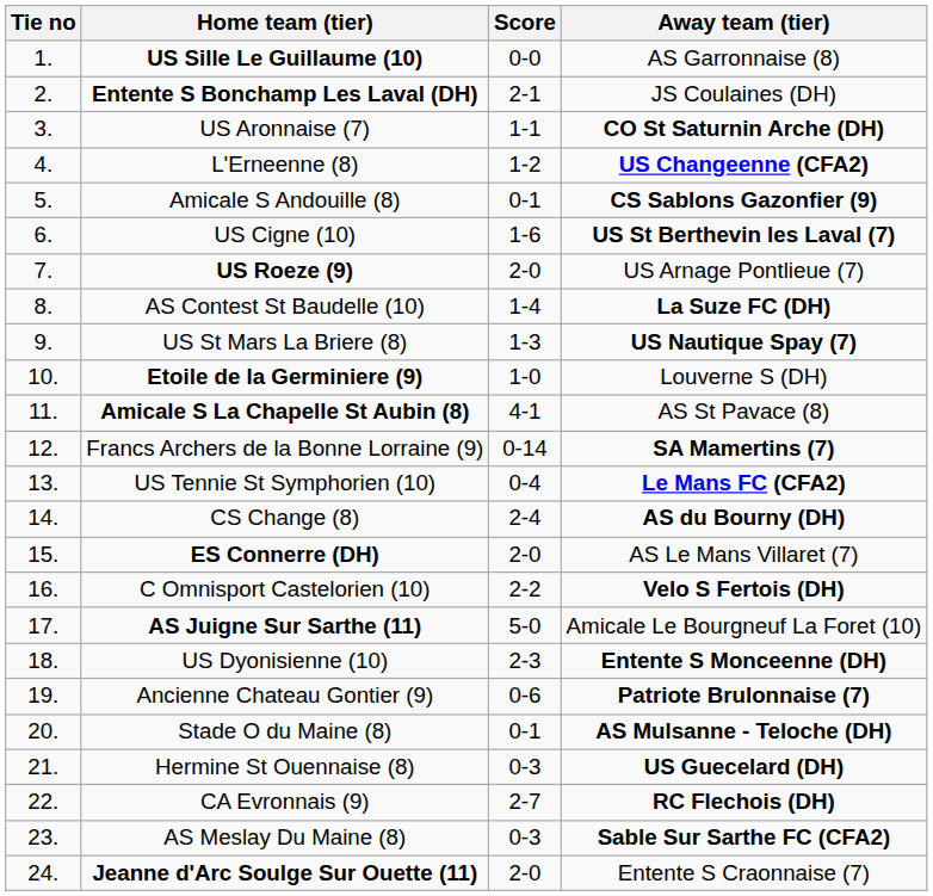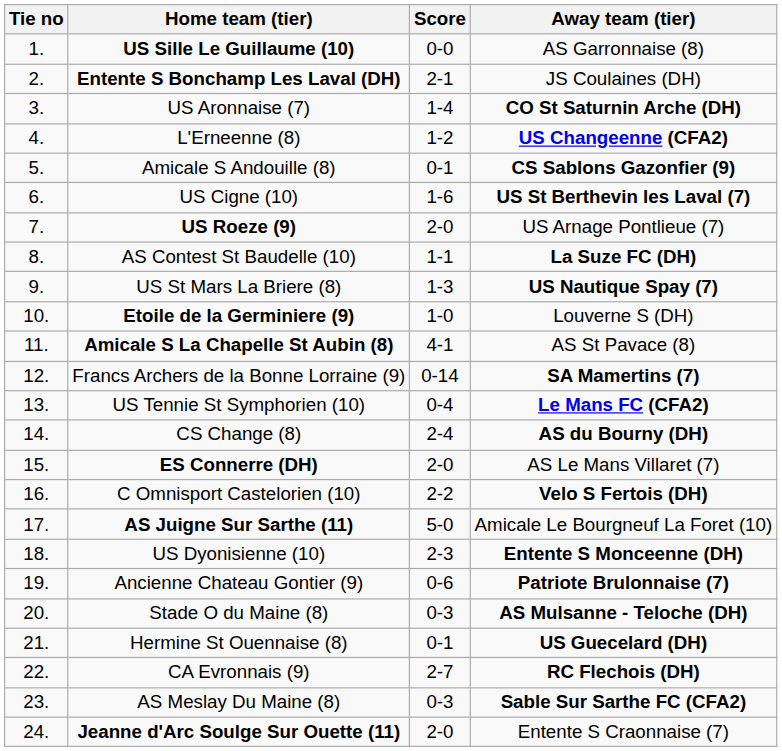US Aronnaise (7) | Score: 1-1 -> 1-4
AS Contest St Baudelle (10) | Score: 1-4 -> 1-1
Stade O du Maine (8) | Score: 0-1 -> 0-3
Hermine St Ouennaise (8) | Score: 0-3 -> 0-1
